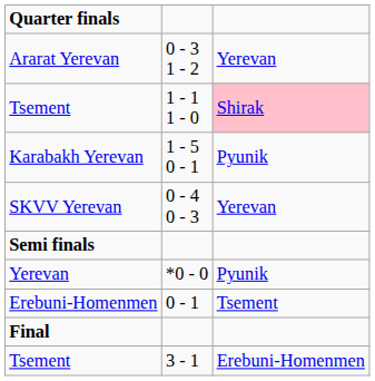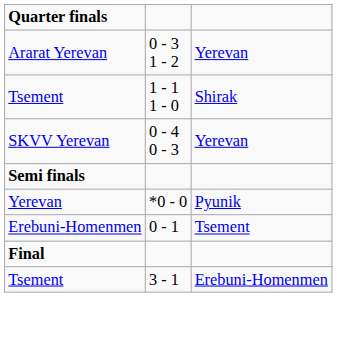Tsement / 1 - 1 1 - 0 | column 3: pink background -> no background
- row: Karabakh Yerevan | 1 - 5 0 - 1 | Pyunik
